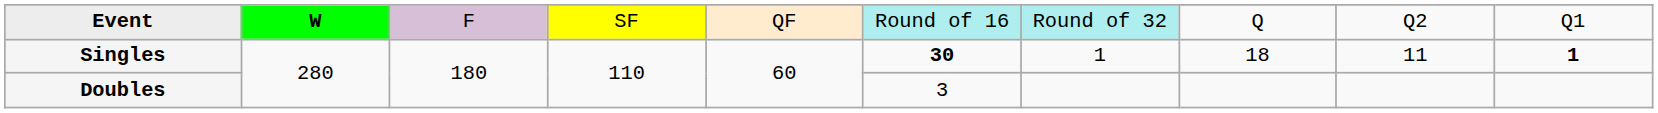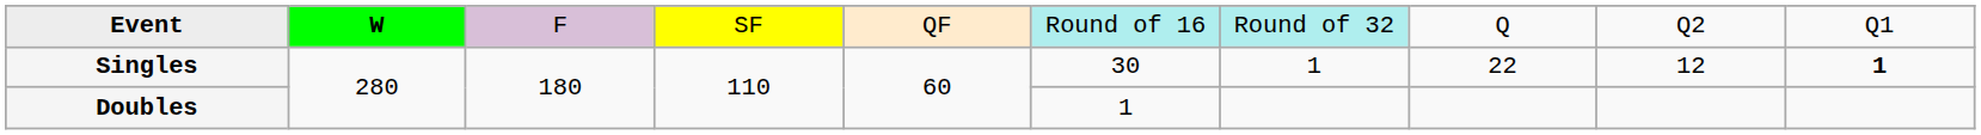Singles | column 6: bold -> normal
Singles | column 8: 18 -> 22
Singles | column 9: 11 -> 12
Doubles | column 6: 3 -> 1
